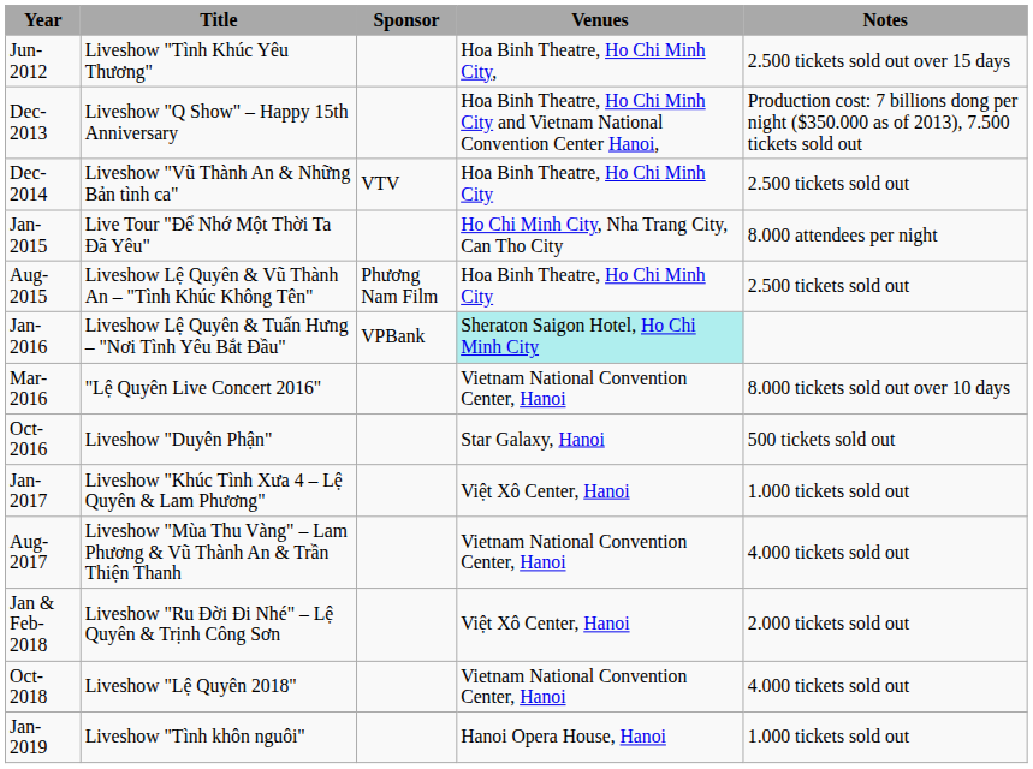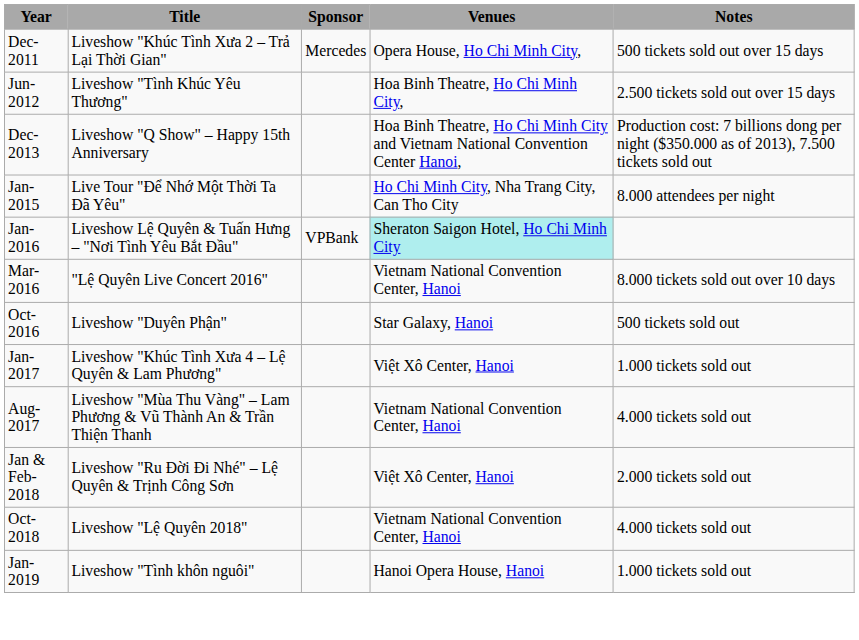+ row: Dec-2011 | Liveshow "Khúc Tình Xưa 2 – Trả Lại Thời Gian" | Mercedes | Opera House, Ho Chi Minh City, | 500 tickets sold out over 15 days
- row: Dec-2014 | Liveshow "Vũ Thành An & Những Bản tình ca" | VTV | Hoa Binh Theatre, Ho Chi Minh City | 2.500 tickets sold out
- row: Aug-2015 | Liveshow Lệ Quyên & Vũ Thành An – "Tình Khúc Không Tên" | Phương Nam Film | Hoa Binh Theatre, Ho Chi Minh City | 2.500 tickets sold out
